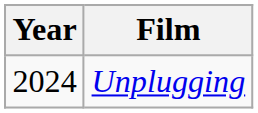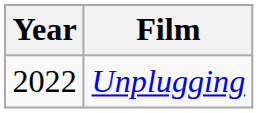Unplugging | Year: 2024 -> 2022
